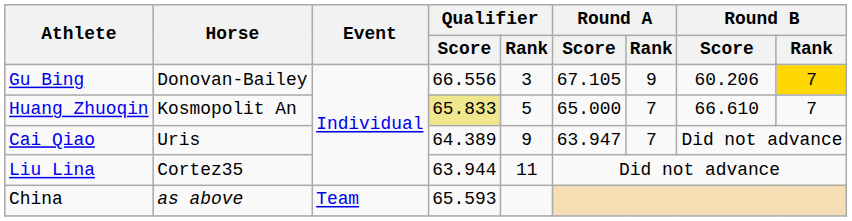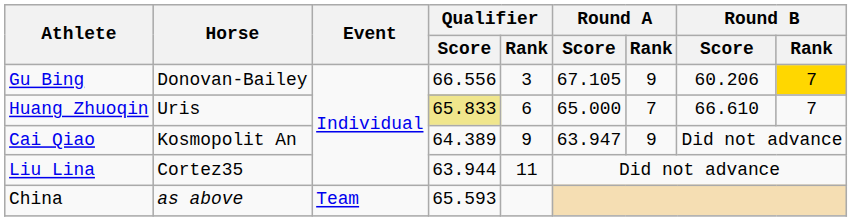Huang Zhuoqin | Horse: Kosmopolit An -> Uris
Huang Zhuoqin | Qualifier / Rank: 5 -> 6
Cai Qiao | Horse: Uris -> Kosmopolit An
Cai Qiao | Round A / Rank: 7 -> 9
